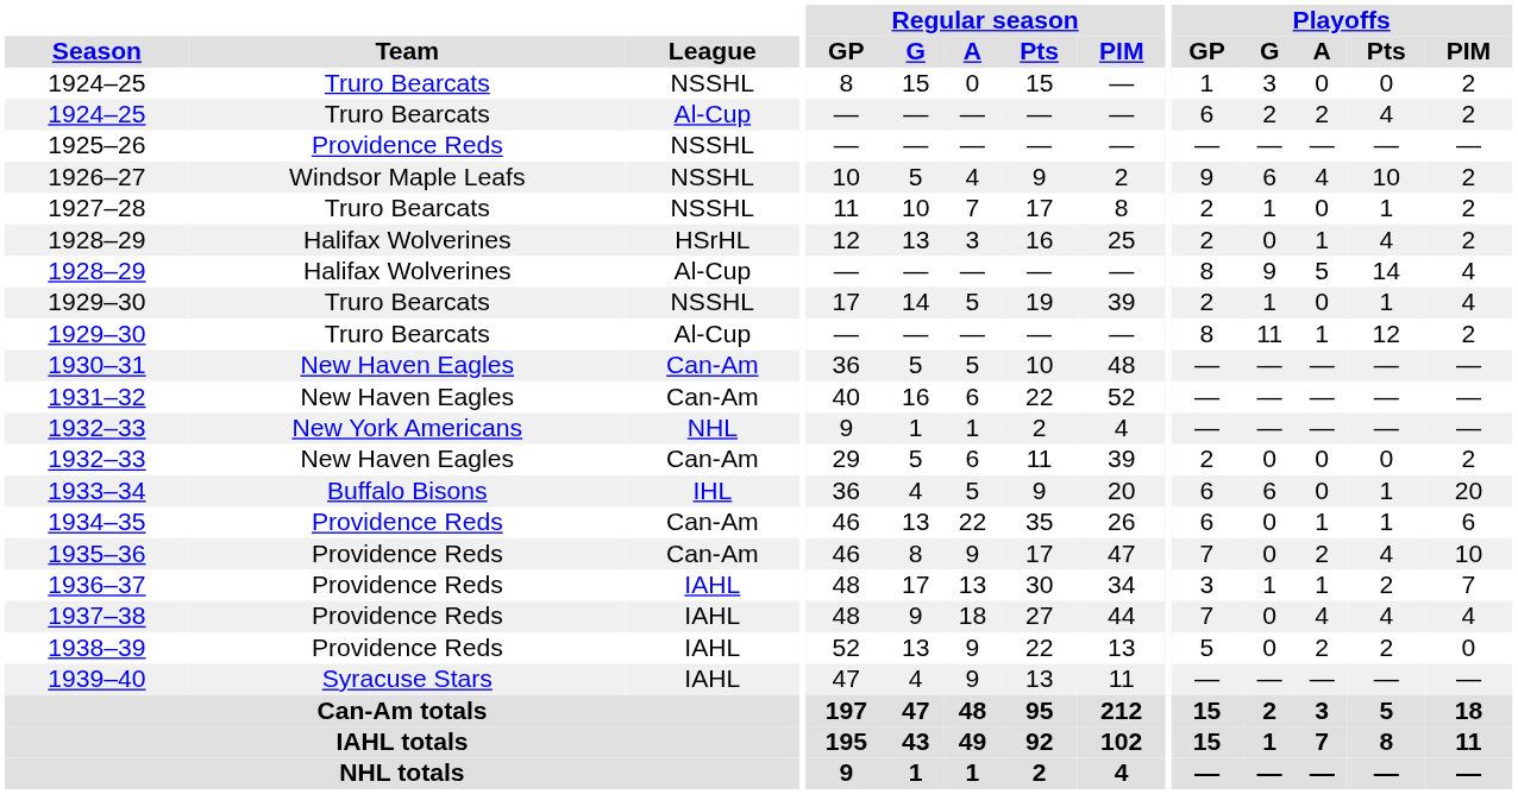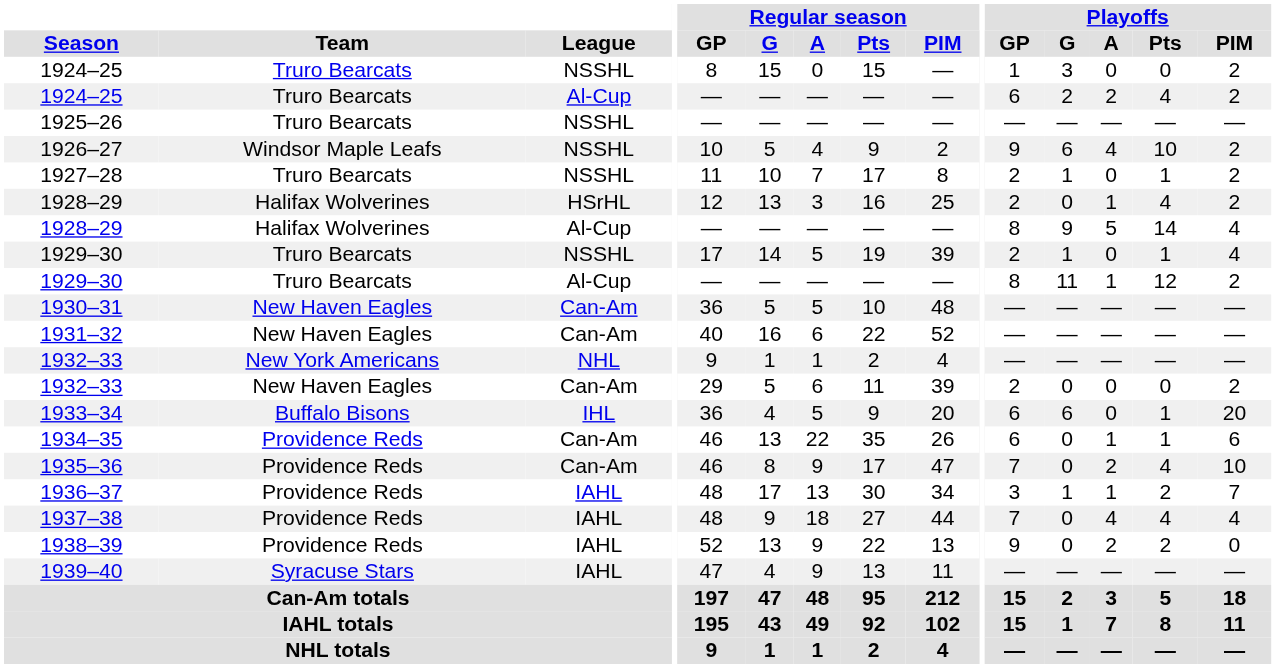1925–26 | Team: Providence Reds -> Truro Bearcats
1938–39 | Playoffs / GP: 5 -> 9
